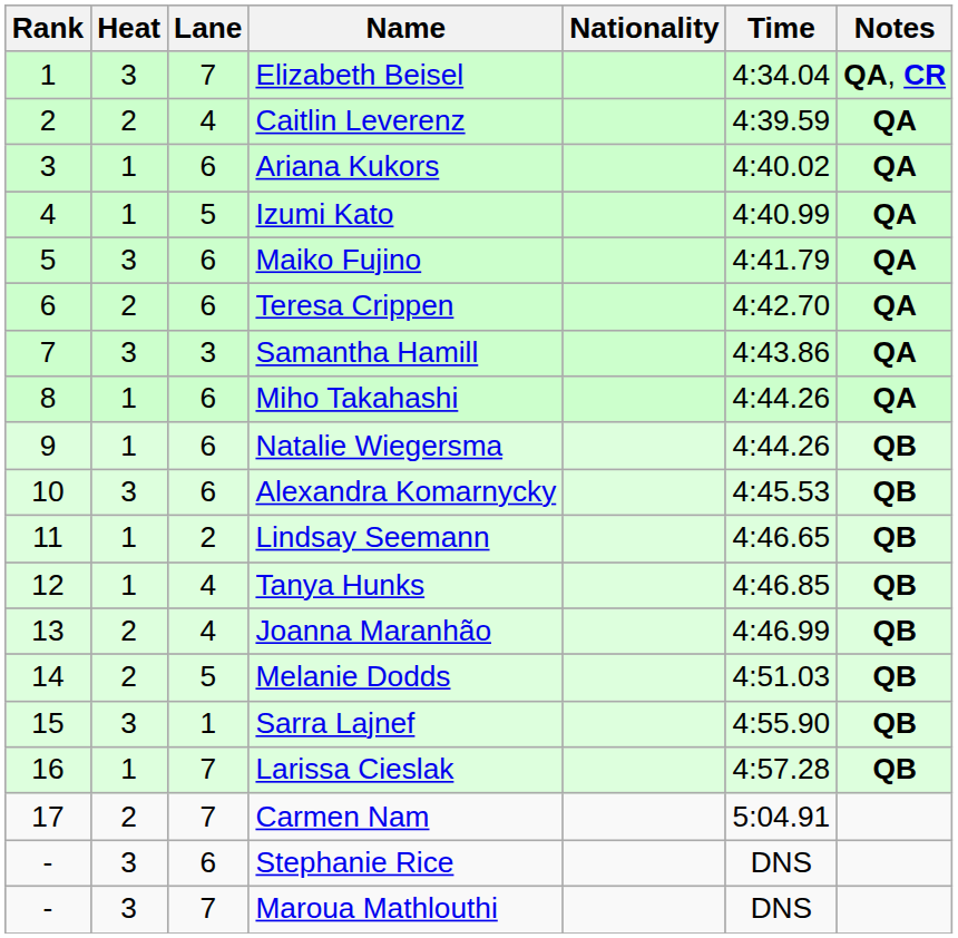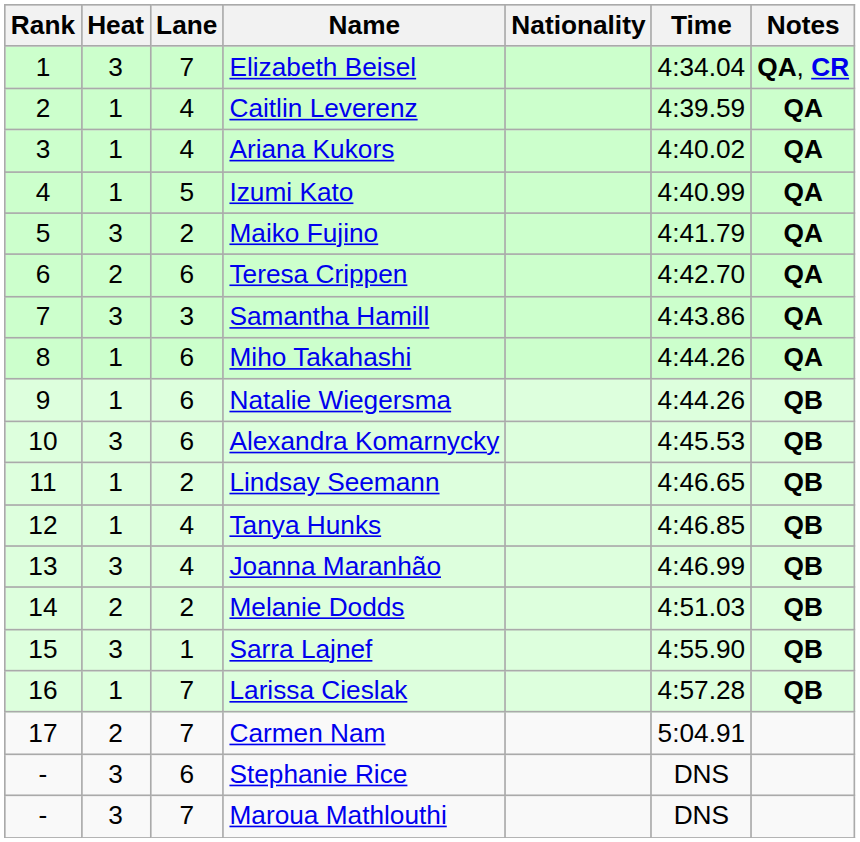Caitlin Leverenz | Heat: 2 -> 1
Ariana Kukors | Lane: 6 -> 4
Maiko Fujino | Lane: 6 -> 2
Joanna Maranhão | Heat: 2 -> 3
Melanie Dodds | Lane: 5 -> 2
